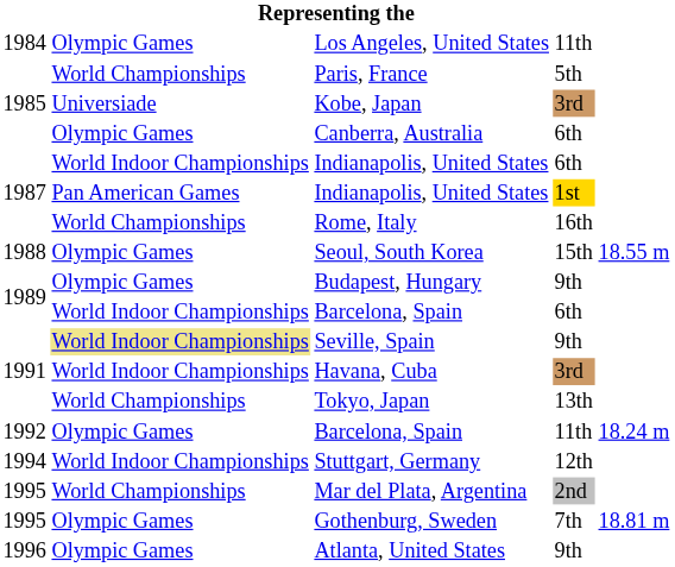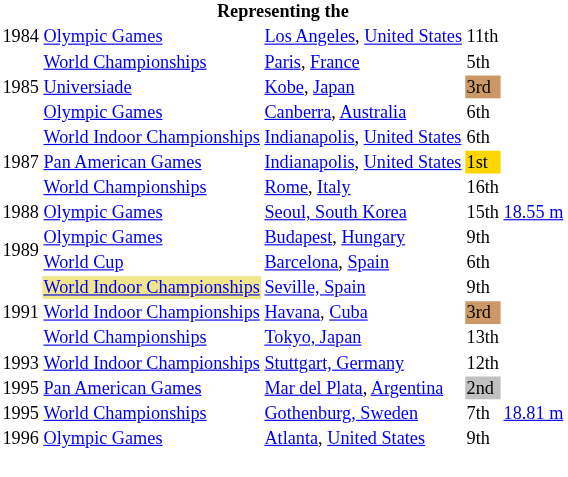Barcelona, Spain / 6th | column 2: World Indoor Championships -> World Cup
- row: 1992 | Olympic Games | Barcelona, Spain | 11th | 18.24 m
Stuttgart, Germany | column 1: 1994 -> 1993
Mar del Plata, Argentina | column 2: World Championships -> Pan American Games
Gothenburg, Sweden | column 2: Olympic Games -> World Championships
